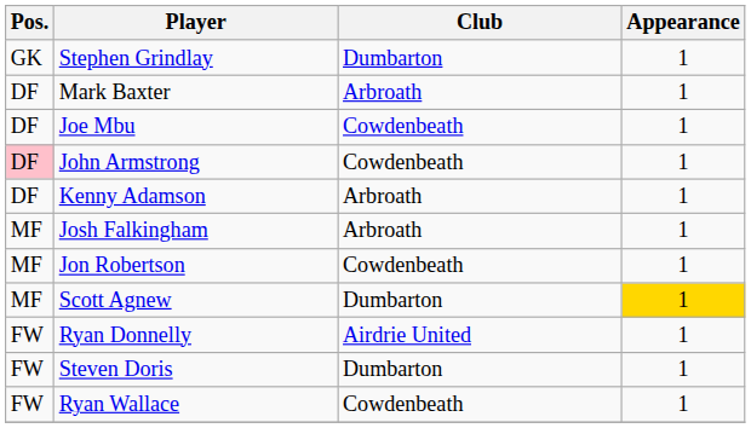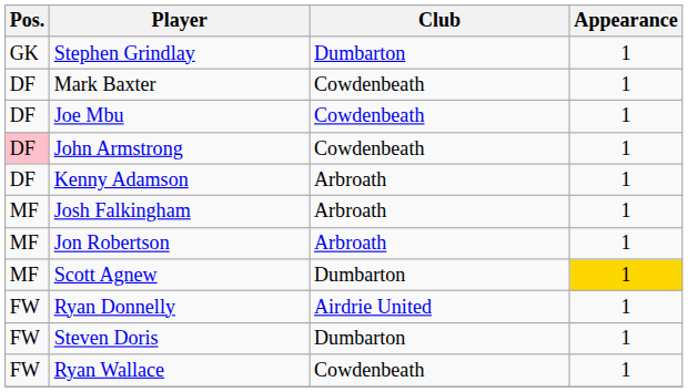Mark Baxter | Club: Arbroath -> Cowdenbeath
Jon Robertson | Club: Cowdenbeath -> Arbroath
